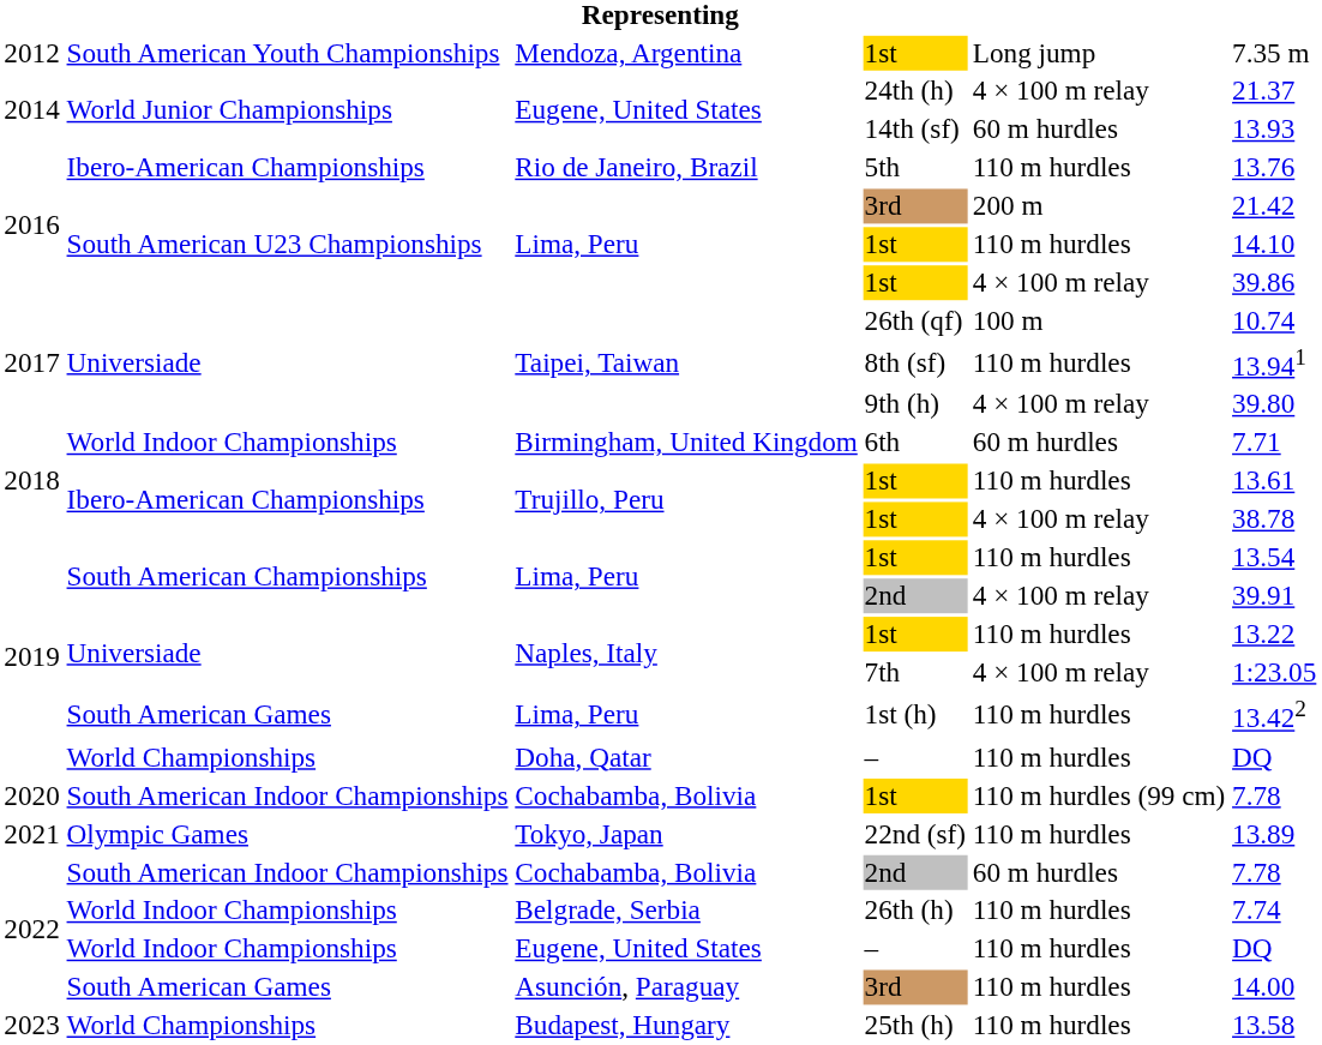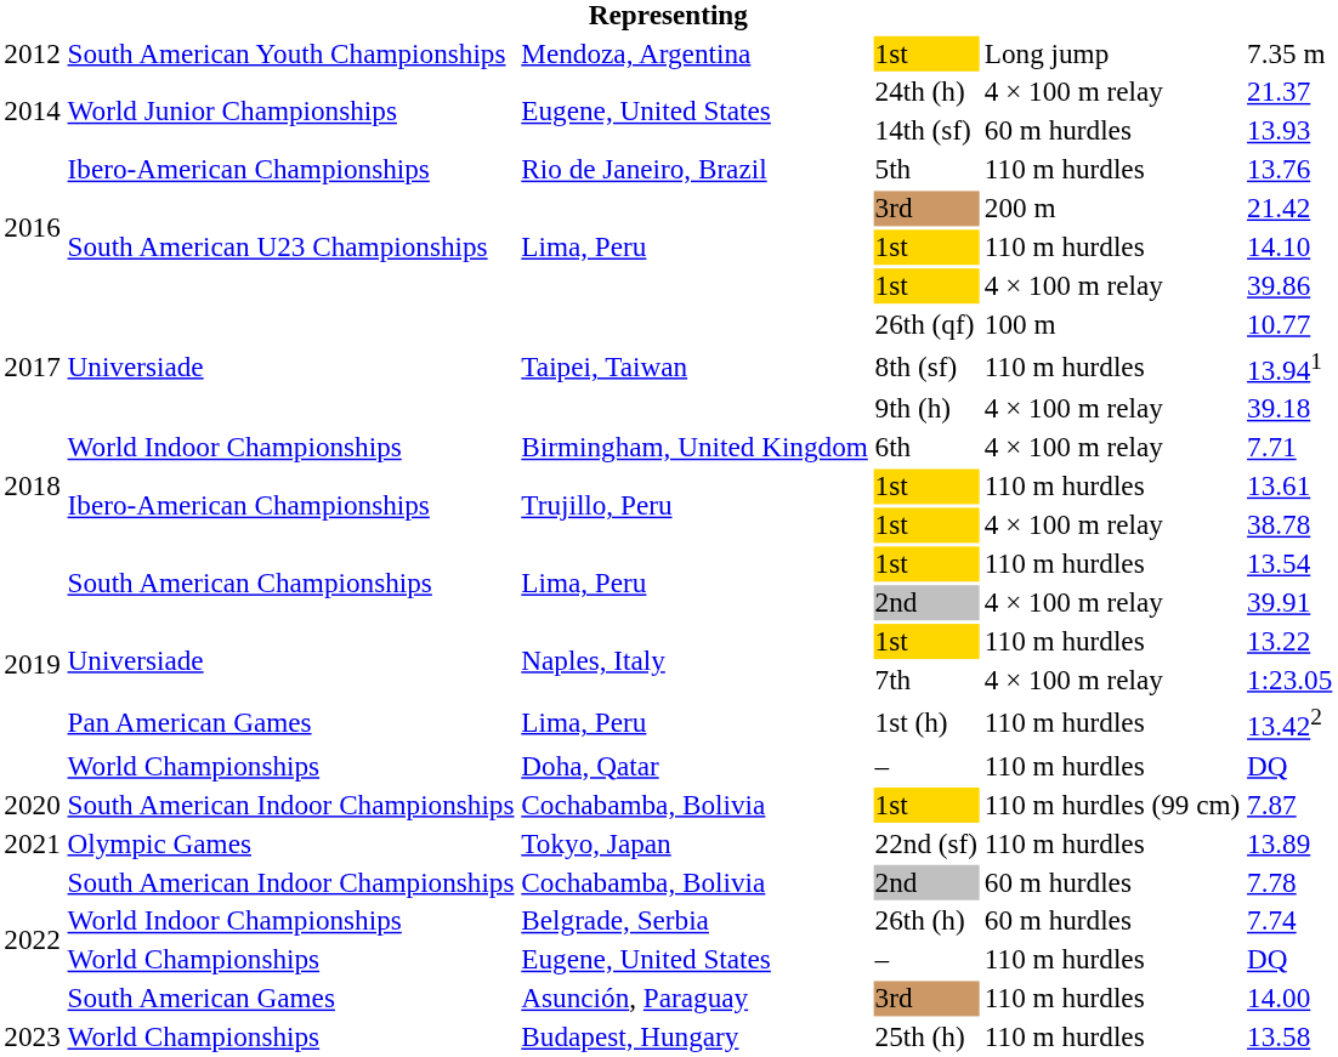26th (qf) | column 6: 10.74 -> 10.77
9th (h) | column 6: 39.80 -> 39.18
6th | column 5: 60 m hurdles -> 4 × 100 m relay
1st (h) | column 2: South American Games -> Pan American Games
Cochabamba, Bolivia / 1st | column 6: 7.78 -> 7.87
26th (h) | column 5: 110 m hurdles -> 60 m hurdles
Eugene, United States / – | column 2: World Indoor Championships -> World Championships
